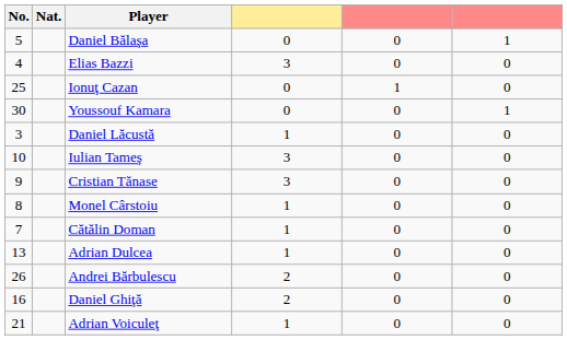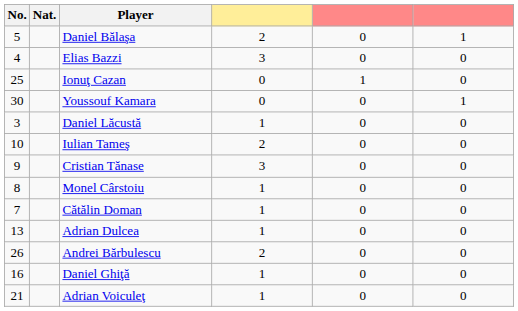Daniel Bălaşa | column 4: 0 -> 2
Iulian Tameş | column 4: 3 -> 2
Daniel Ghiţă | column 4: 2 -> 1
